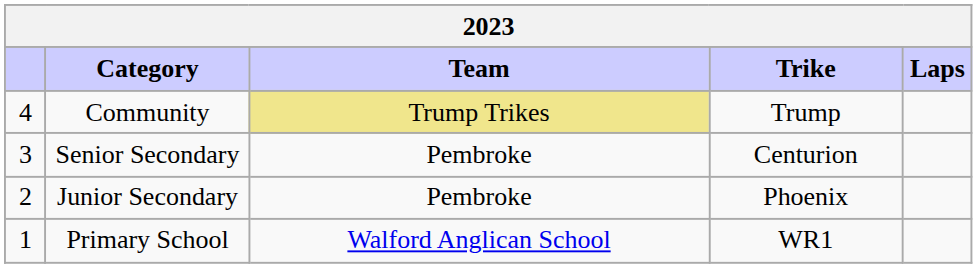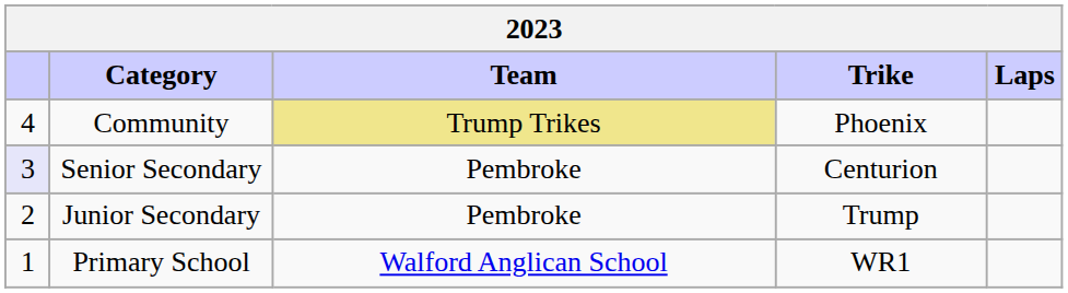Community | Trike: Trump -> Phoenix
Senior Secondary | column 1: no background -> lavender background
Junior Secondary | Trike: Phoenix -> Trump
